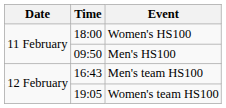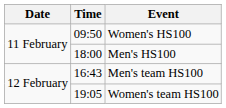Women's HS100 | Time: 18:00 -> 09:50
Men's HS100 | Time: 09:50 -> 18:00
